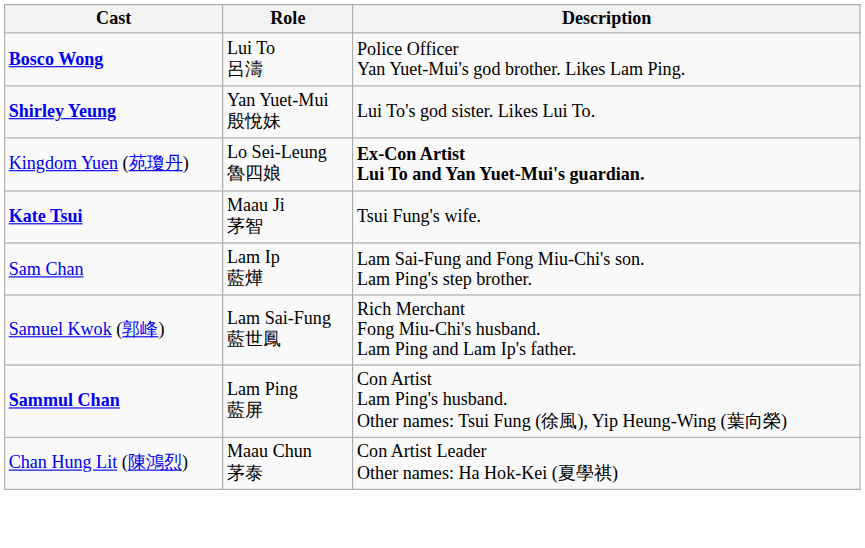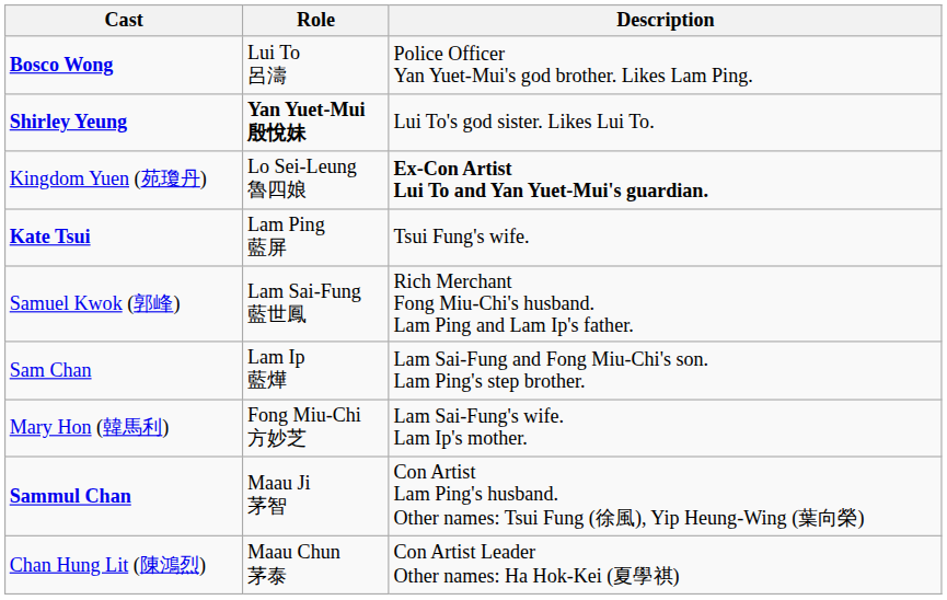Shirley Yeung | Role: normal -> bold
Kate Tsui | Role: Maau Ji 茅智 -> Lam Ping 藍屏
rows swapped: Samuel Kwok (郭峰) <-> Sam Chan
+ row: Mary Hon (韓馬利) | Fong Miu-Chi 方妙芝 | Lam Sai-Fung's wife. Lam Ip's mother.
Sammul Chan | Role: Lam Ping 藍屏 -> Maau Ji 茅智
